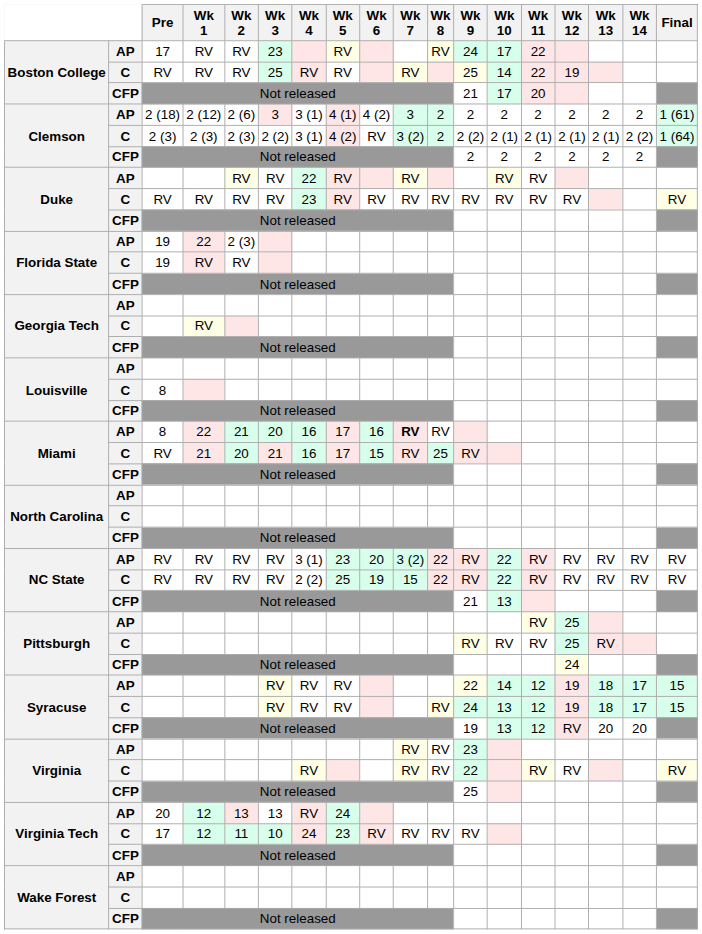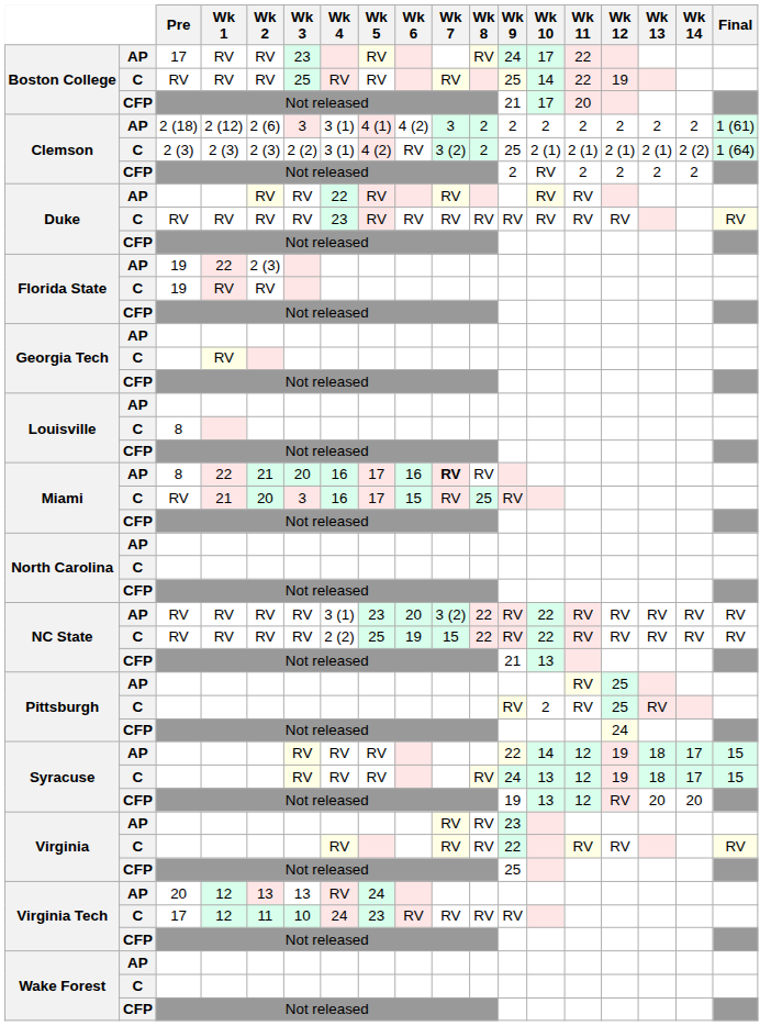Clemson / C | Wk 9: 2 (2) -> 25
Clemson / CFP | Wk 10: 2 -> RV
Miami / C | Wk 3: 21 -> 3
Pittsburgh / C | Wk 10: RV -> 2
